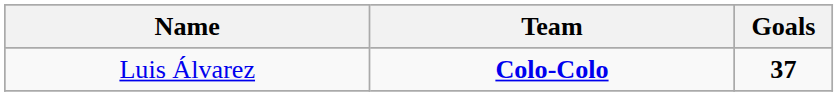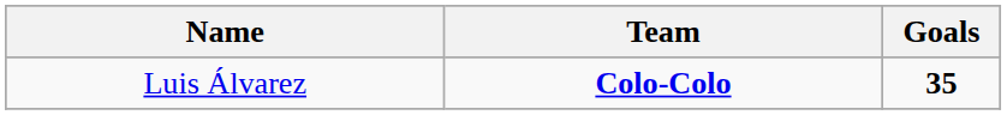Luis Álvarez | Goals: 37 -> 35
